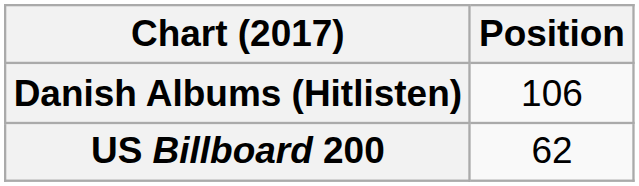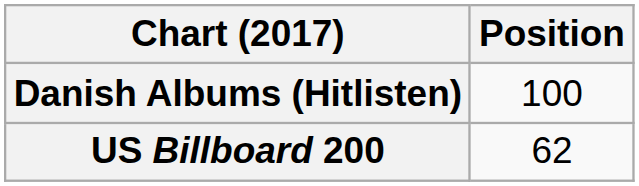Danish Albums (Hitlisten) | Position: 106 -> 100
